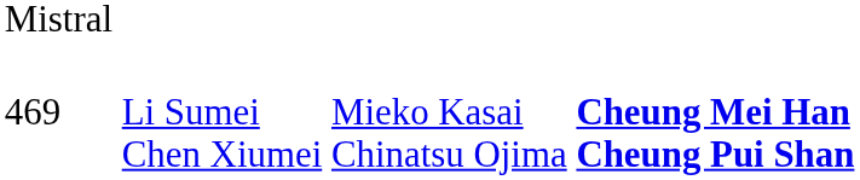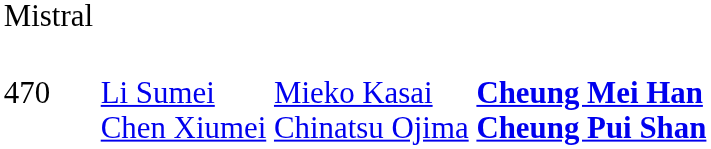Li Sumei Chen Xiumei | column 1: 469 -> 470
